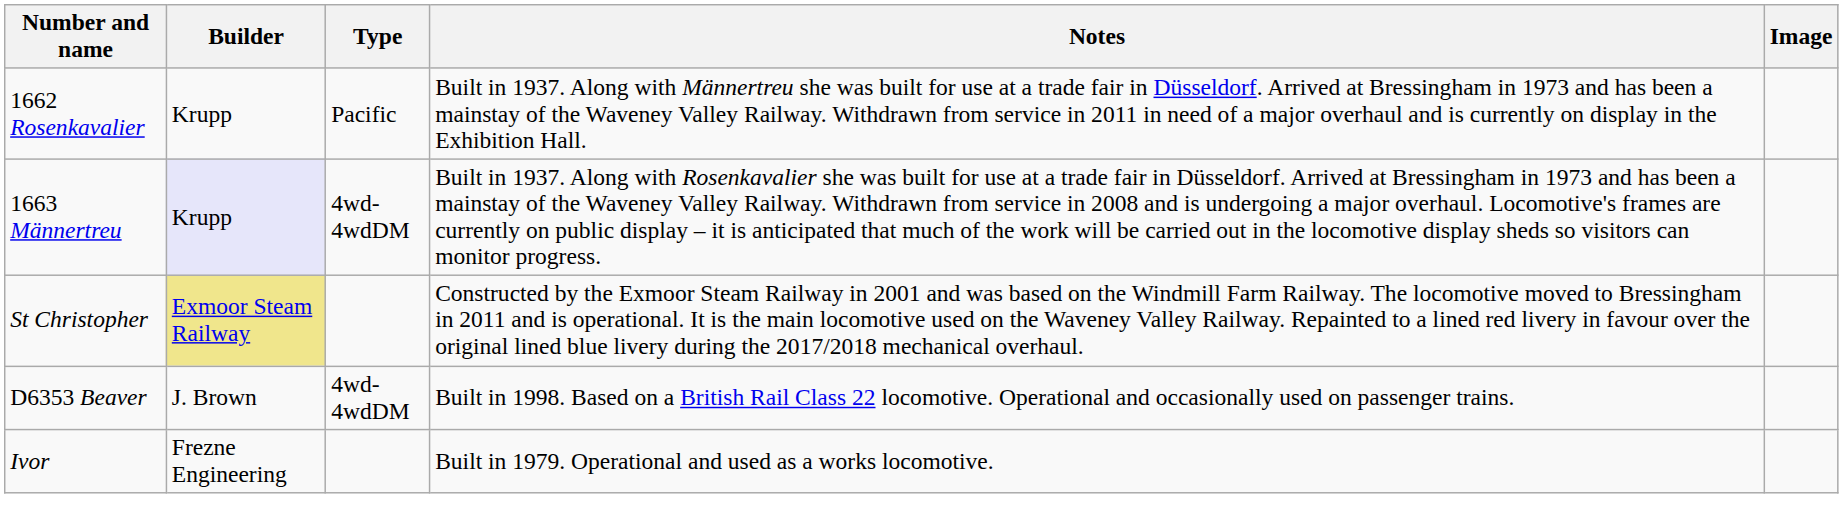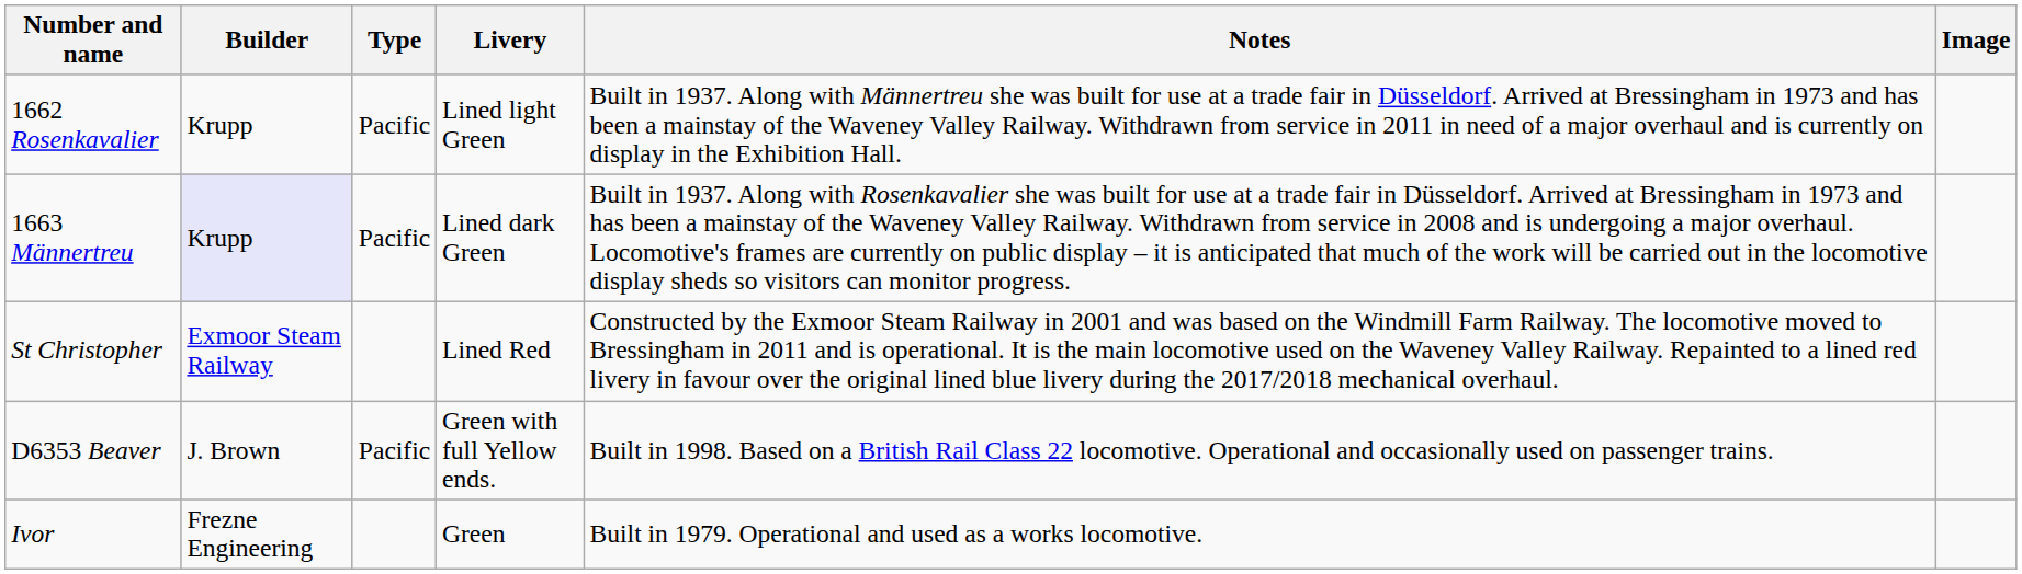+ column: Livery | Lined light Green | Lined dark Green | Lined Red | Green with full Yellow ends. | Green
1663 Männertreu | Type: 4wd-4wdDM -> Pacific
St Christopher | Builder: khaki background -> no background
D6353 Beaver | Type: 4wd-4wdDM -> Pacific
